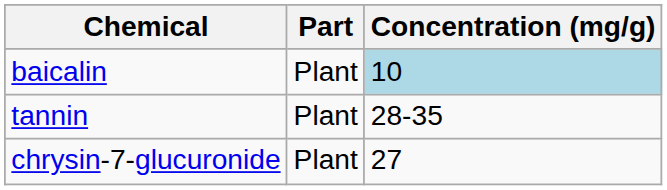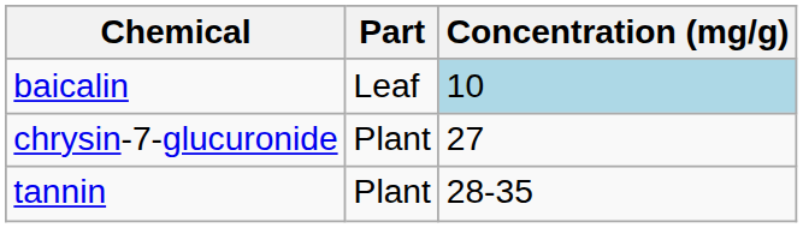baicalin | Part: Plant -> Leaf
rows swapped: chrysin-7-glucuronide <-> tannin
